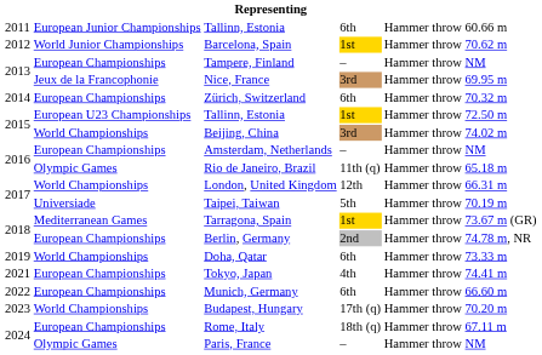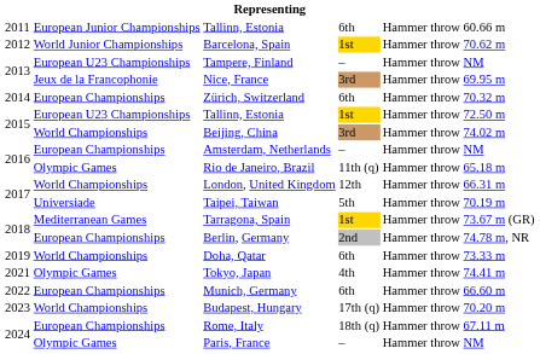Tampere, Finland | column 2: European Championships -> European U23 Championships
Tokyo, Japan | column 2: European Championships -> Olympic Games
